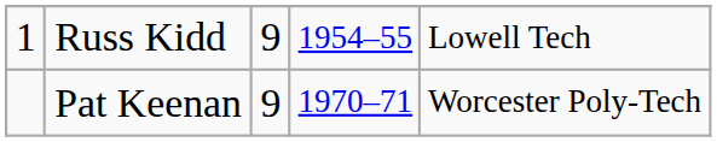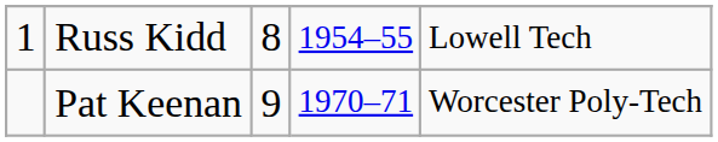Russ Kidd | column 3: 9 -> 8
